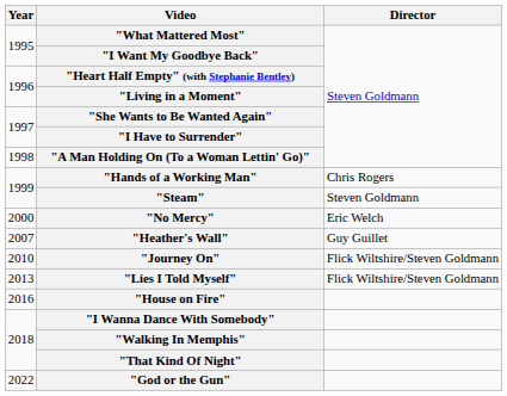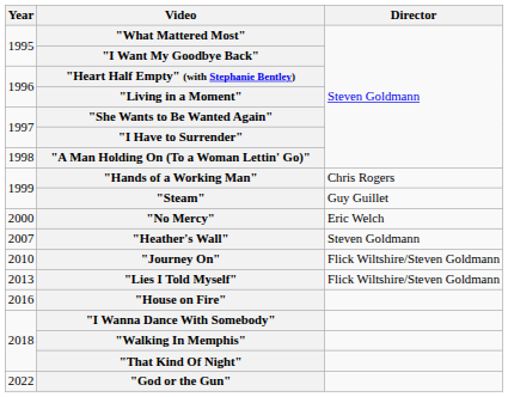"Steam" | Director: Steven Goldmann -> Guy Guillet
"Heather's Wall" | Director: Guy Guillet -> Steven Goldmann
